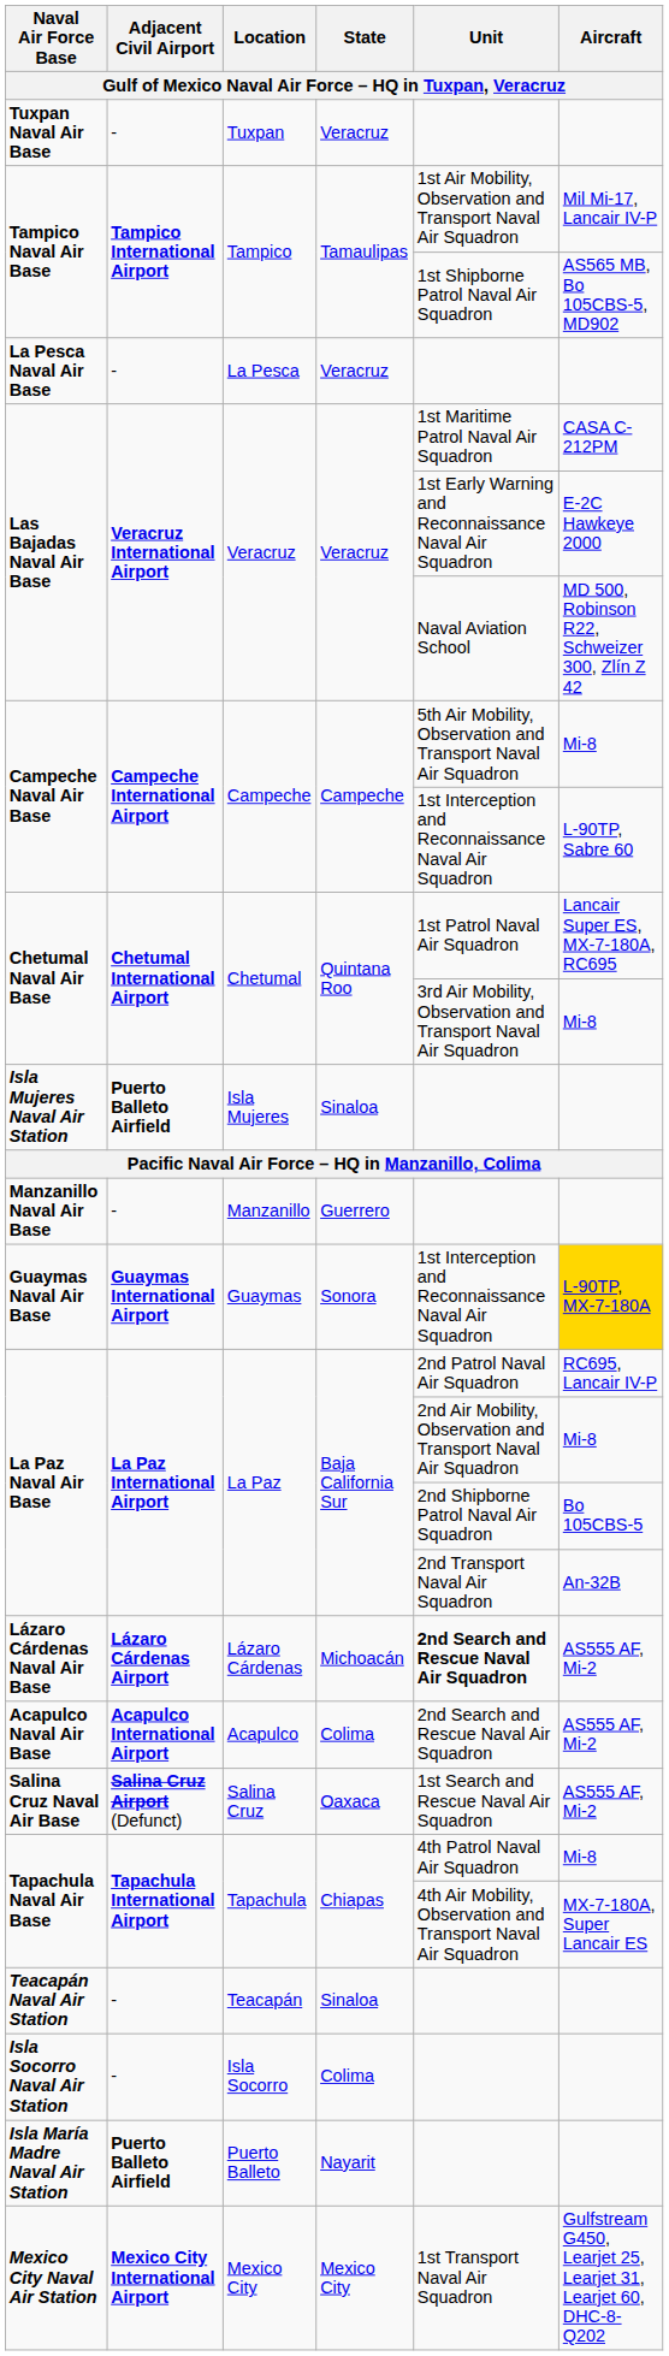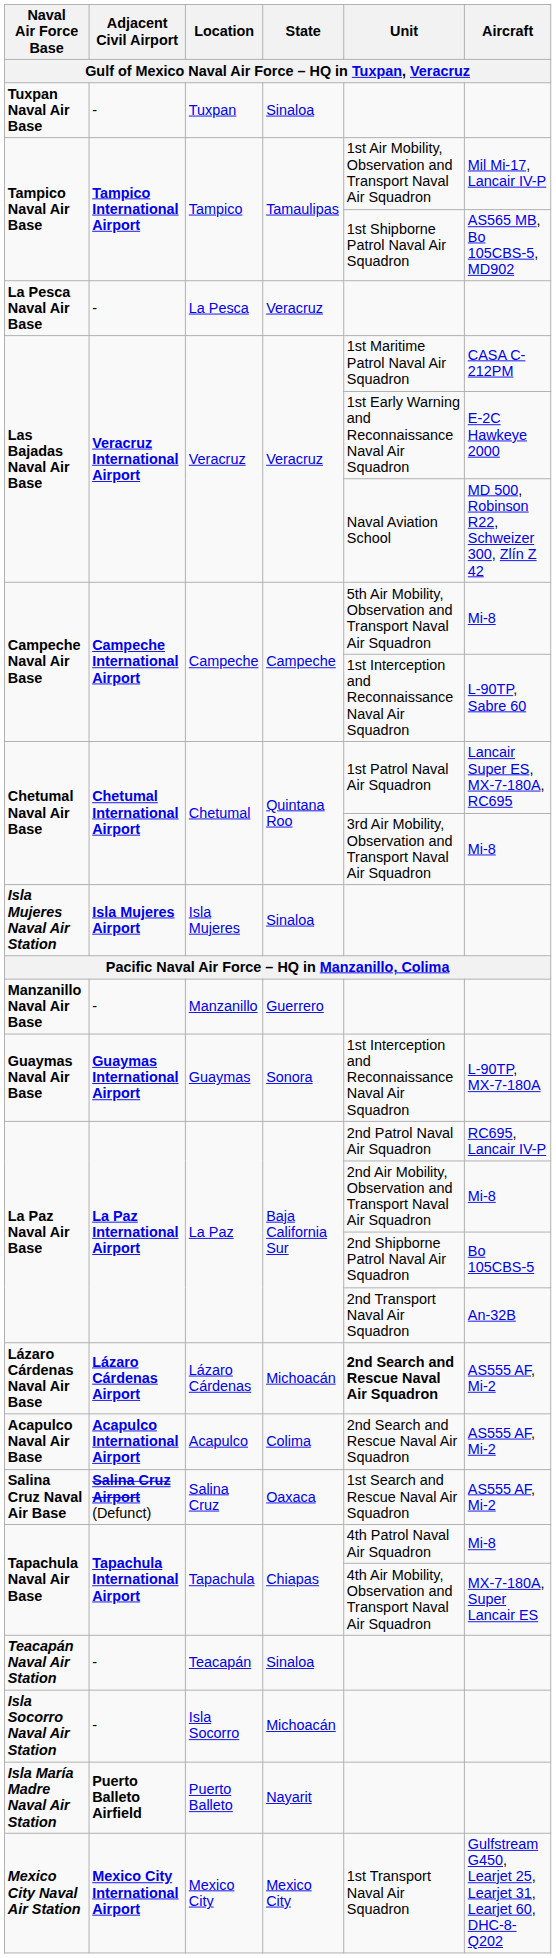Tuxpan Naval Air Base | State: Veracruz -> Sinaloa
Isla Mujeres Naval Air Station | Adjacent Civil Airport: Puerto Balleto Airfield -> Isla Mujeres Airport
Guaymas Naval Air Base | Aircraft: gold background -> no background
Isla Socorro Naval Air Station | State: Colima -> Michoacán
